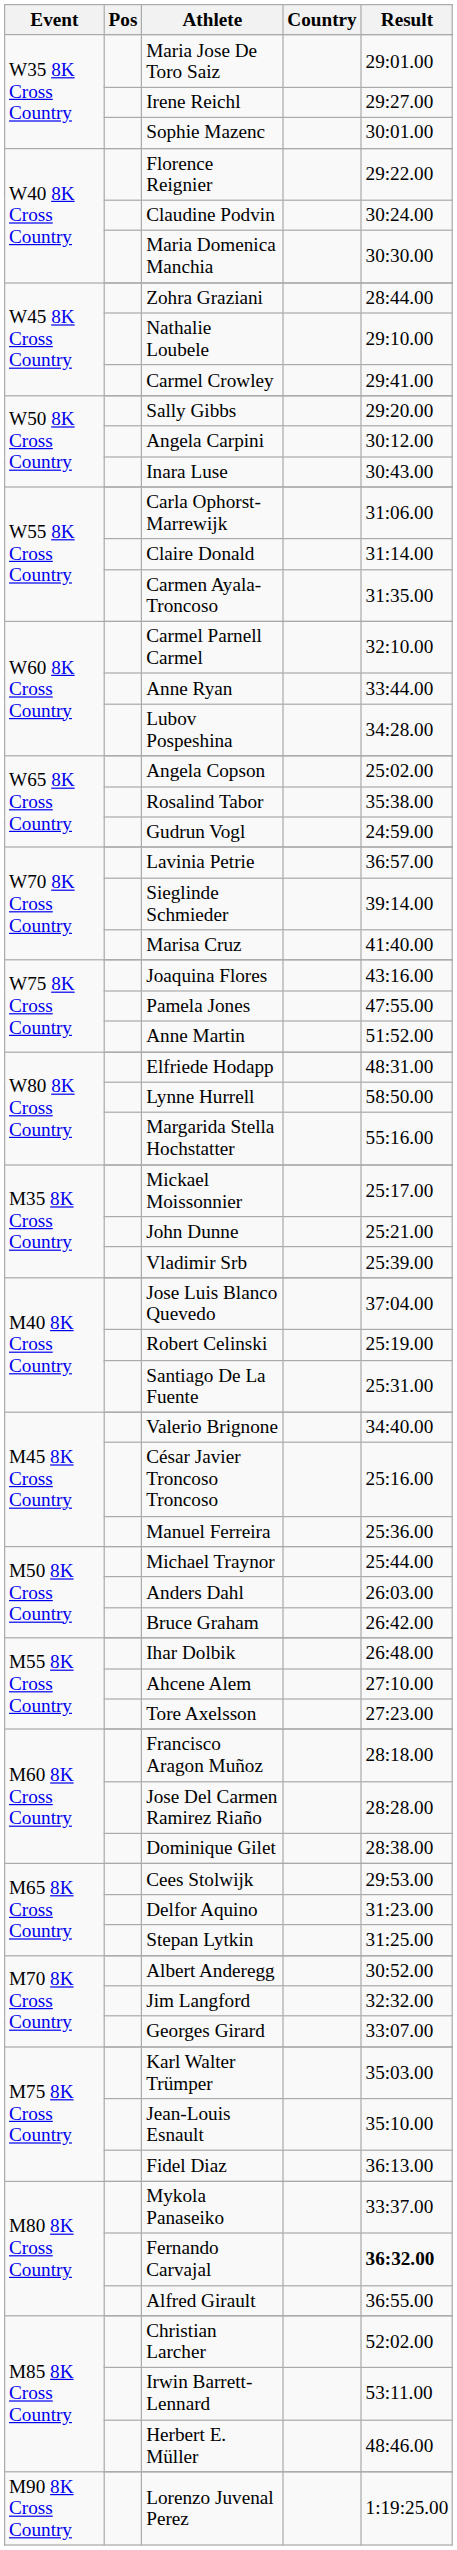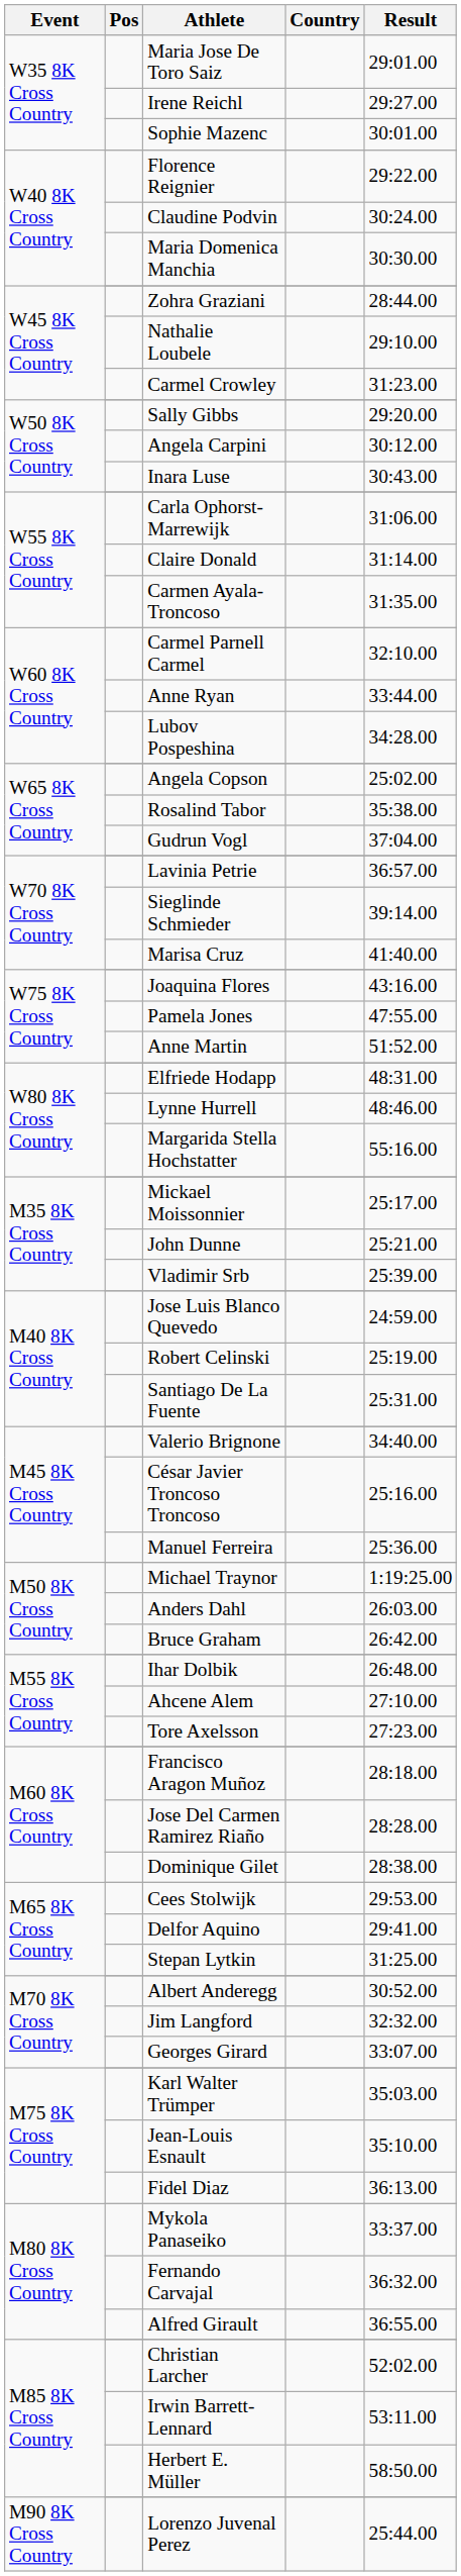Carmel Crowley | Result: 29:41.00 -> 31:23.00
Gudrun Vogl | Result: 24:59.00 -> 37:04.00
Lynne Hurrell | Result: 58:50.00 -> 48:46.00
Jose Luis Blanco Quevedo | Result: 37:04.00 -> 24:59.00
Michael Traynor | Result: 25:44.00 -> 1:19:25.00
Delfor Aquino | Result: 31:23.00 -> 29:41.00
Fernando Carvajal | Result: bold -> normal
Herbert E. Müller | Result: 48:46.00 -> 58:50.00
Lorenzo Juvenal Perez | Result: 1:19:25.00 -> 25:44.00
